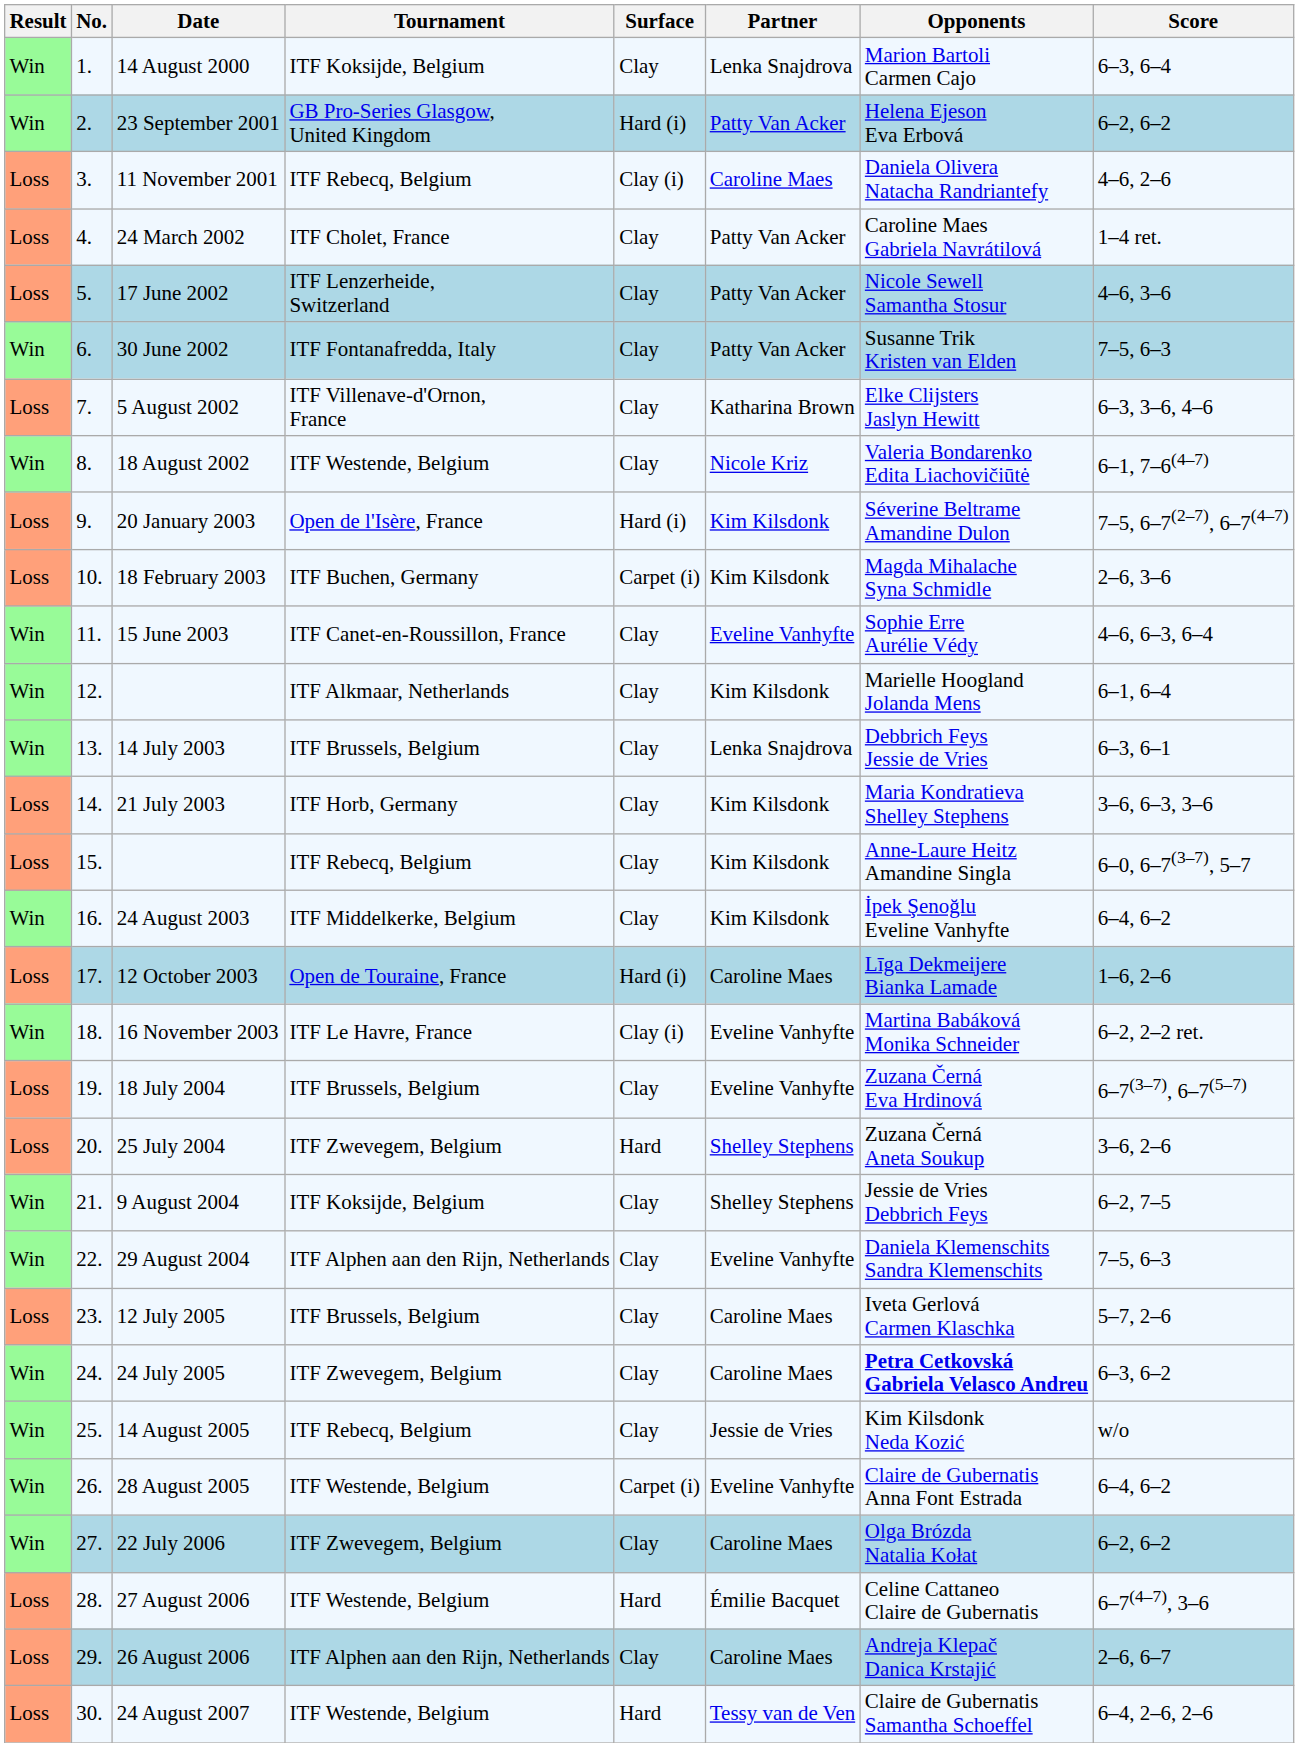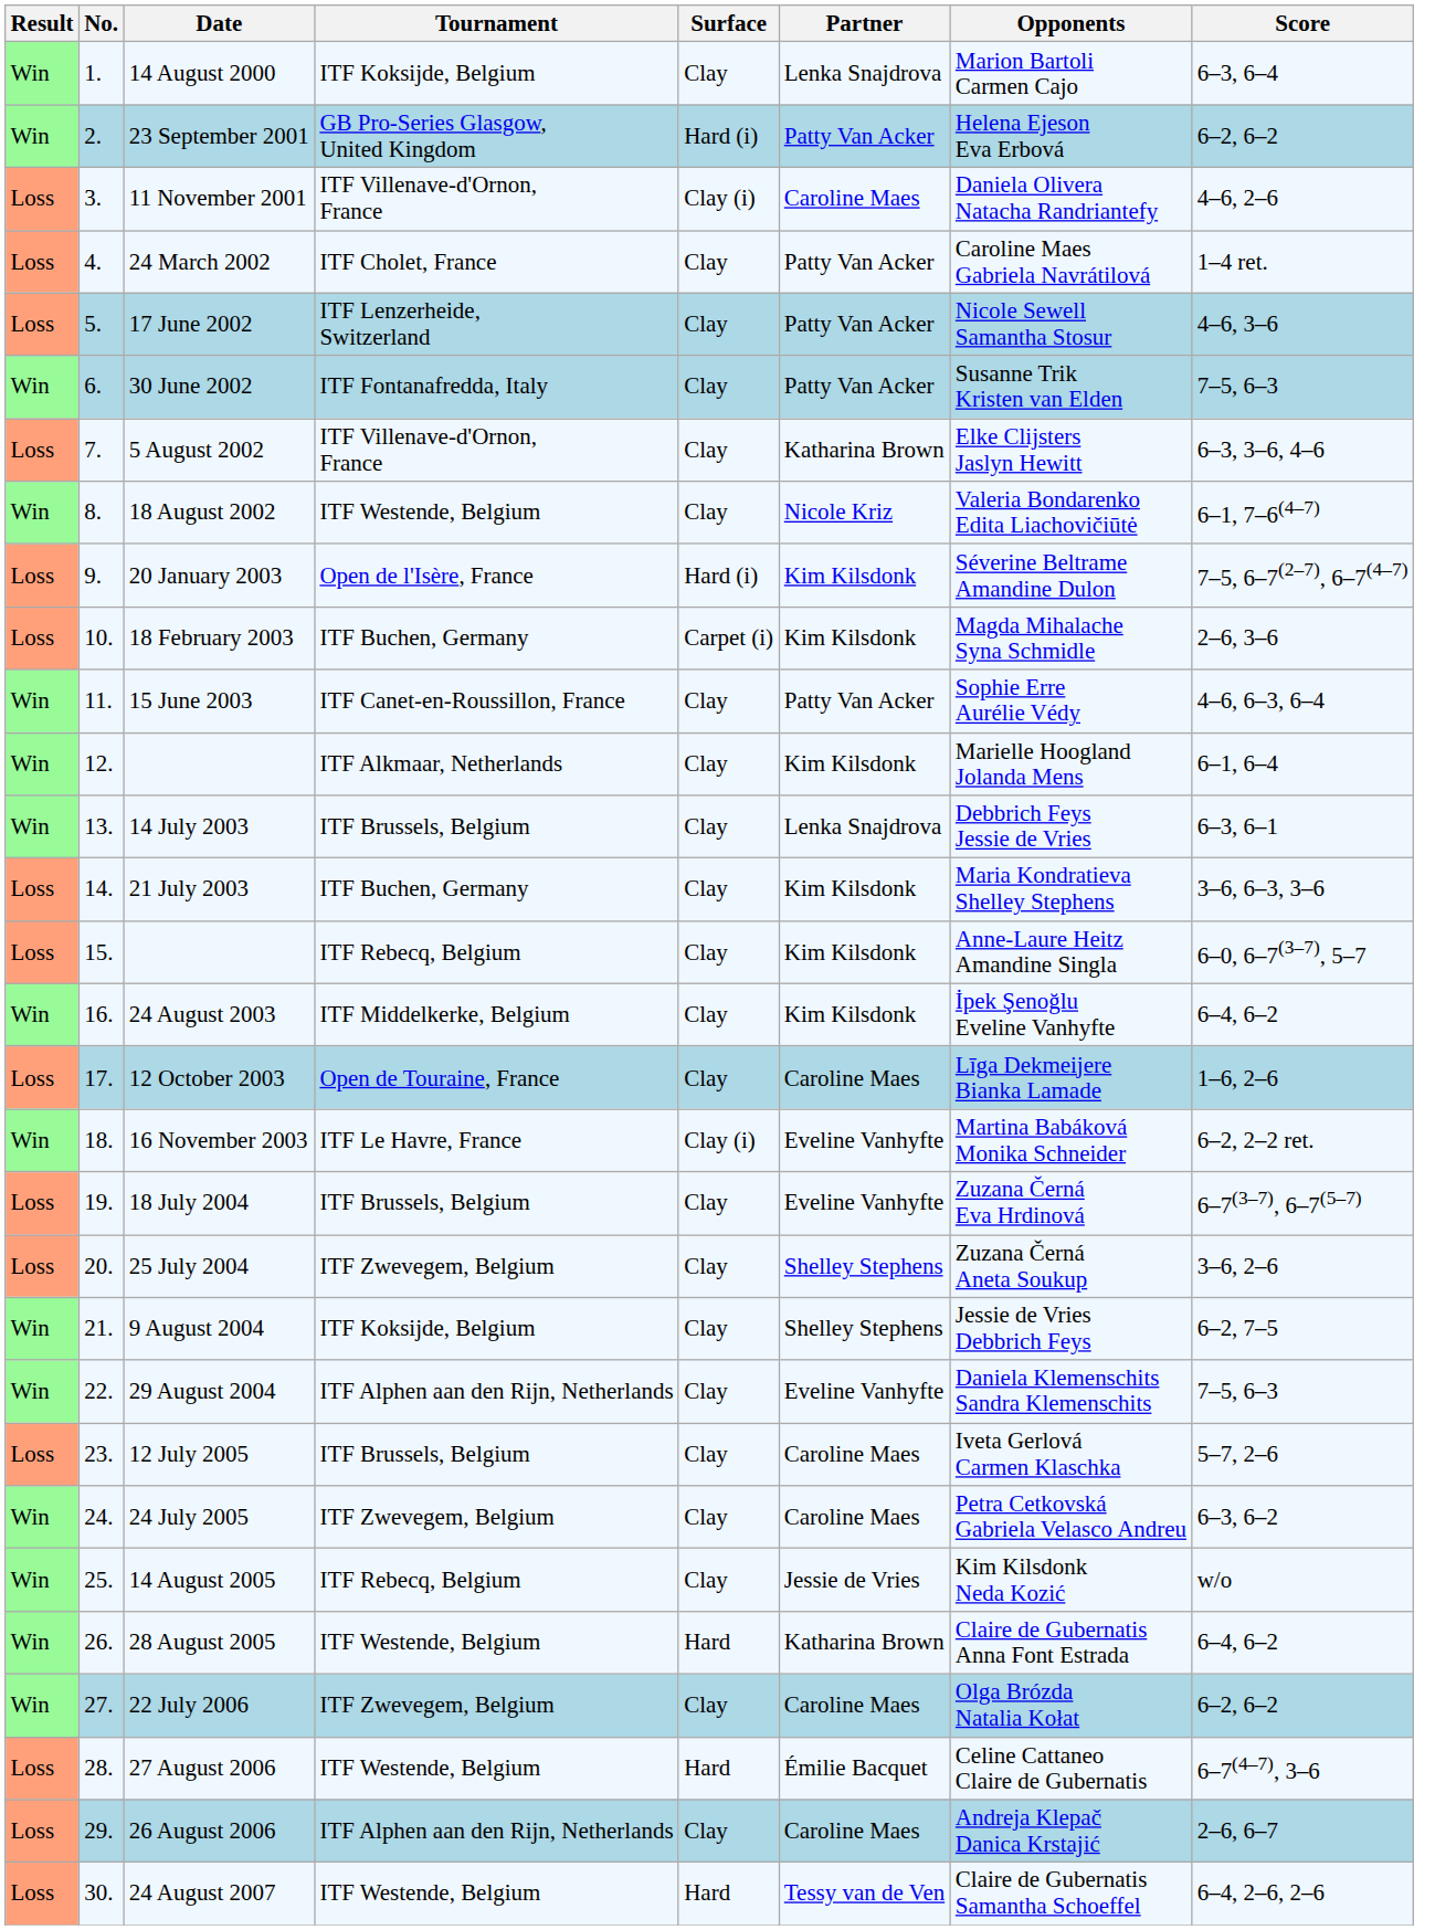11 November 2001 | Tournament: ITF Rebecq, Belgium -> ITF Villenave-d'Ornon, France
15 June 2003 | Partner: Eveline Vanhyfte -> Patty Van Acker
21 July 2003 | Tournament: ITF Horb, Germany -> ITF Buchen, Germany
12 October 2003 | Surface: Hard (i) -> Clay
25 July 2004 | Surface: Hard -> Clay
24 July 2005 | Opponents: bold -> normal
28 August 2005 | Surface: Carpet (i) -> Hard
28 August 2005 | Partner: Eveline Vanhyfte -> Katharina Brown
